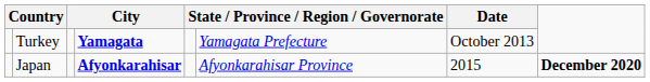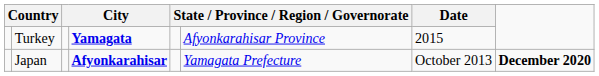Turkey | column 6: Yamagata Prefecture -> Afyonkarahisar Province
Turkey | Date: October 2013 -> 2015
Japan | column 6: Afyonkarahisar Province -> Yamagata Prefecture
Japan | Date: 2015 -> October 2013
